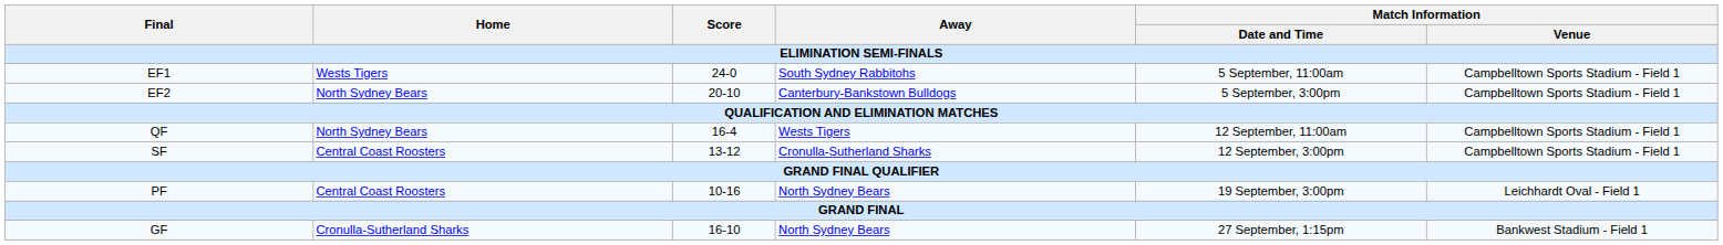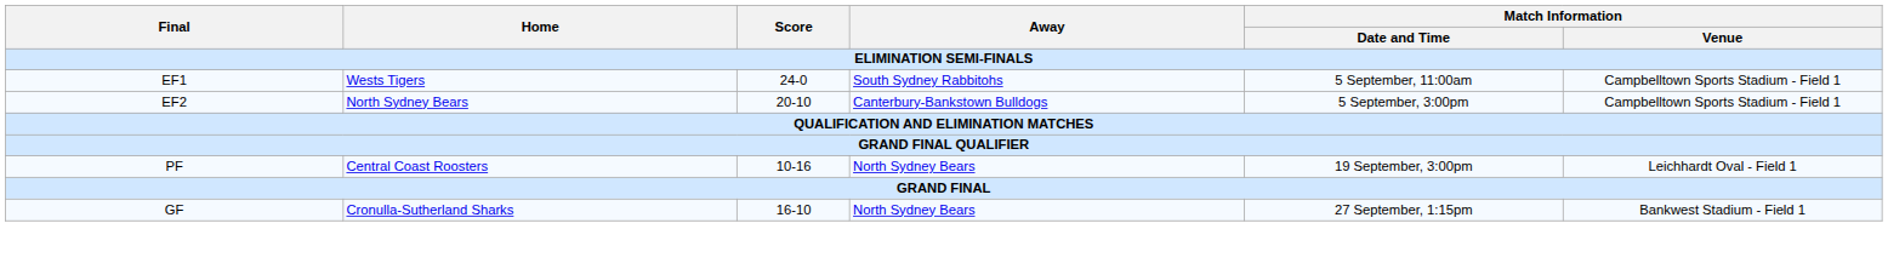- row: QF | North Sydney Bears | 16-4 | Wests Tigers | 12 September, 11:00am | Campbelltown Sports Stadium - Field 1
- row: SF | Central Coast Roosters | 13-12 | Cronulla-Sutherland Sharks | 12 September, 3:00pm | Campbelltown Sports Stadium - Field 1
